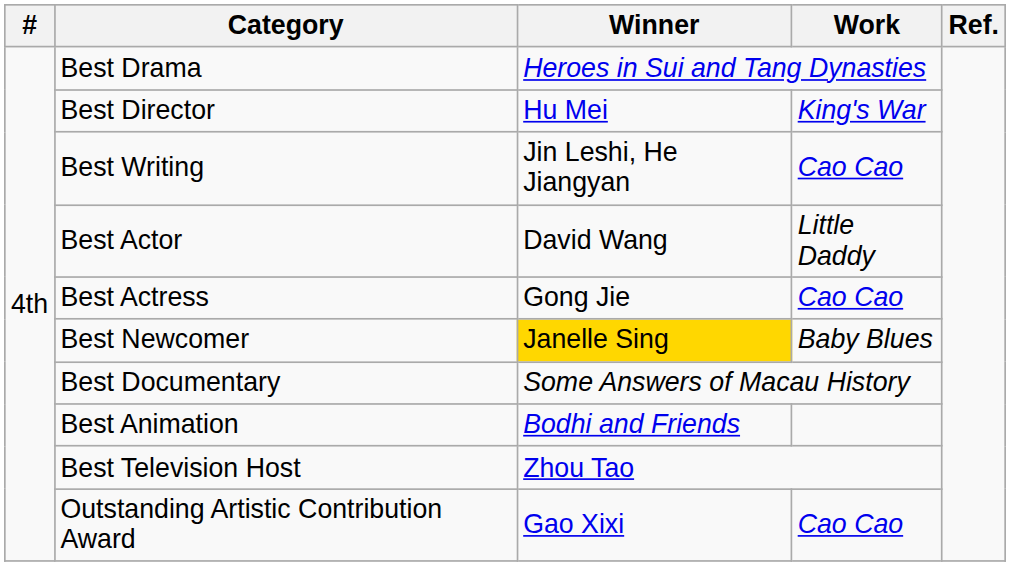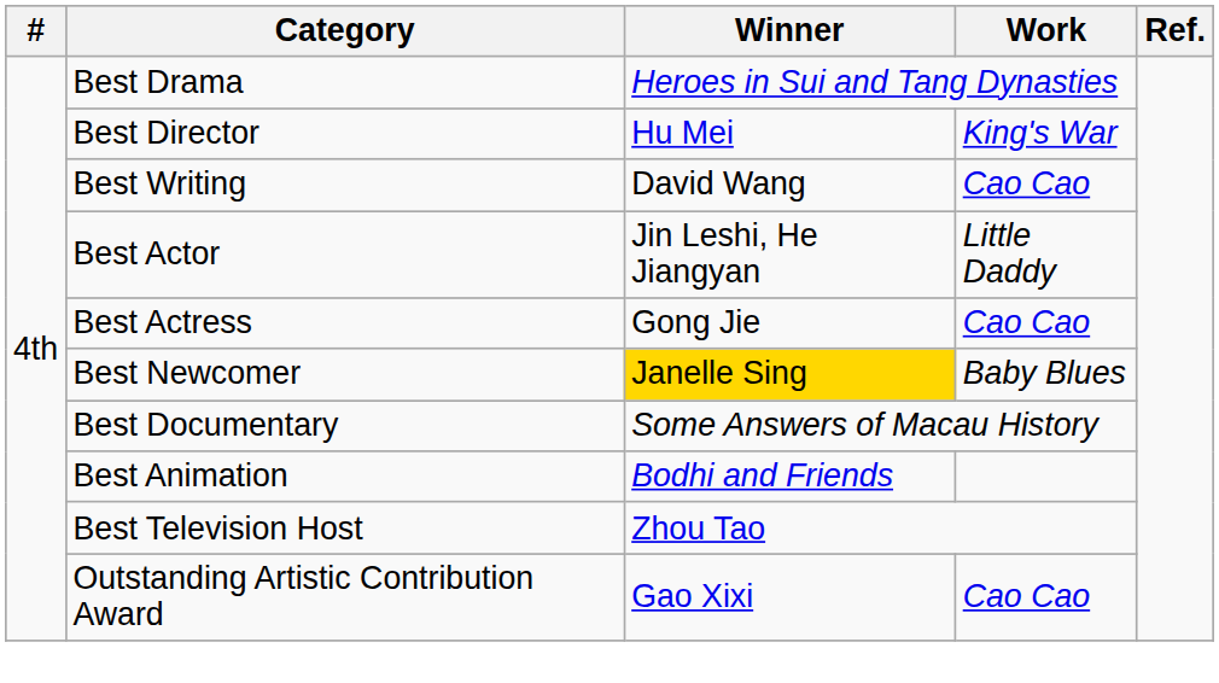Best Writing | Winner: Jin Leshi, He Jiangyan -> David Wang
Best Actor | Winner: David Wang -> Jin Leshi, He Jiangyan
